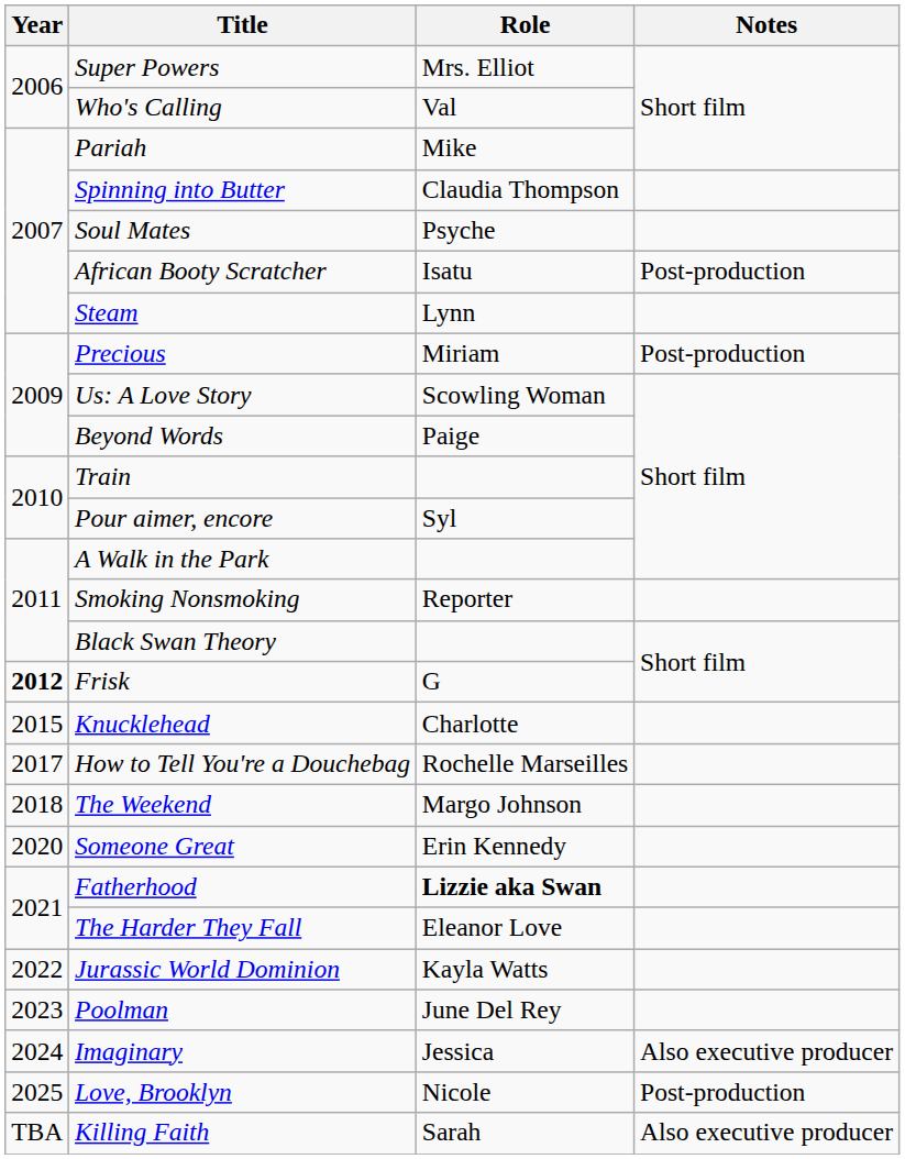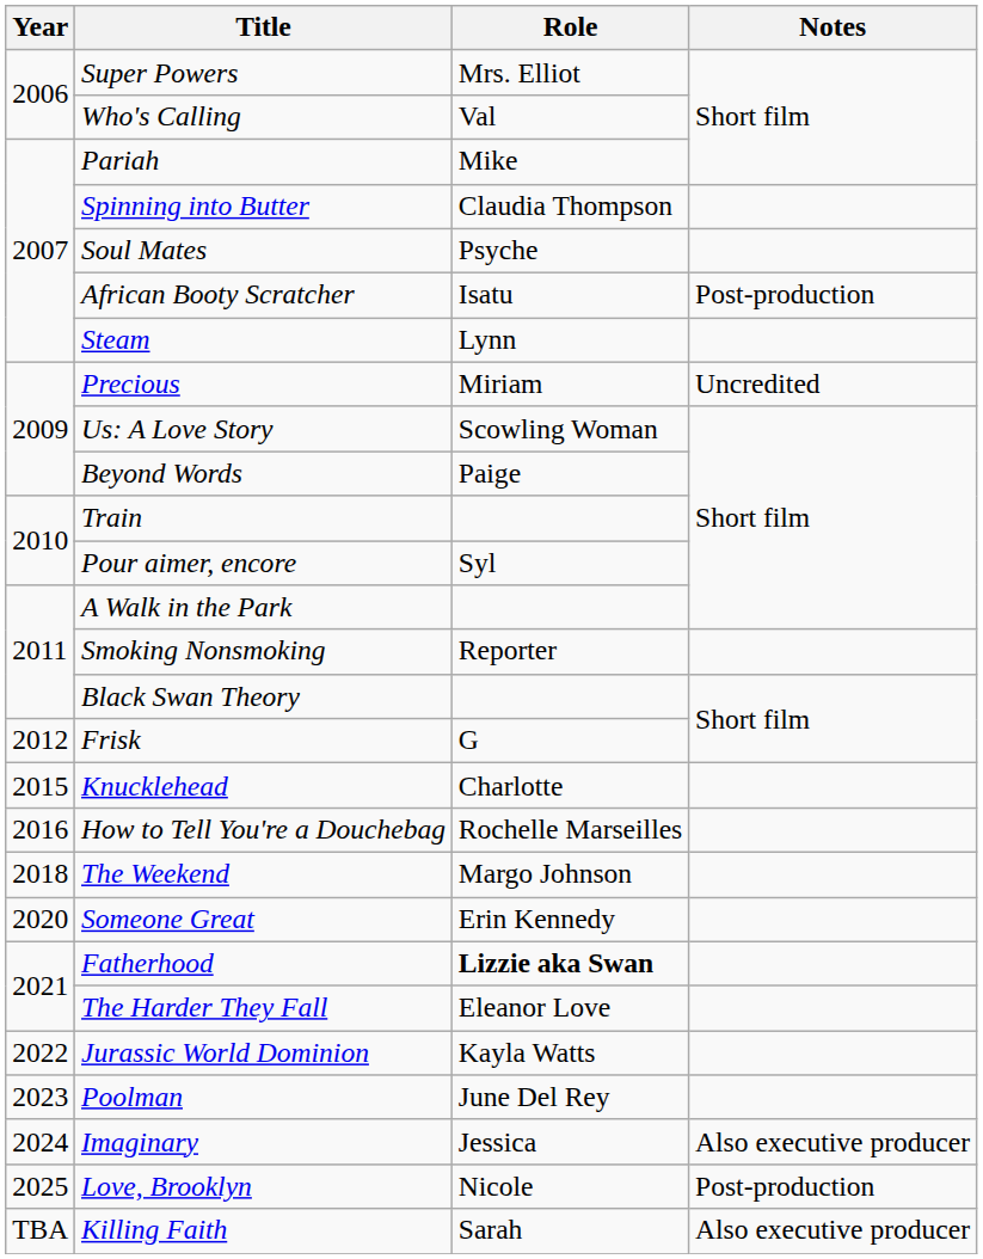Precious | Notes: Post-production -> Uncredited
Frisk | Year: bold -> normal
How to Tell You're a Douchebag | Year: 2017 -> 2016
